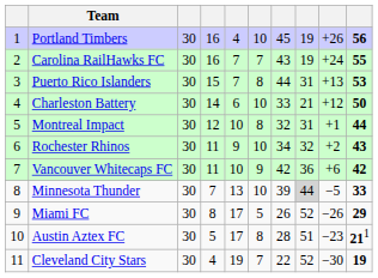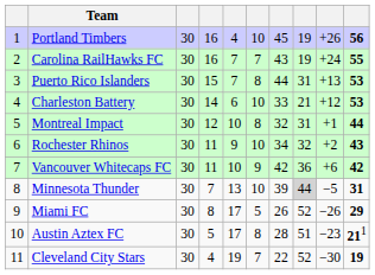Charleston Battery | column 10: 50 -> 53
Minnesota Thunder | column 10: 33 -> 31
